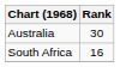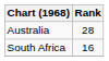Australia | Rank: 30 -> 28
